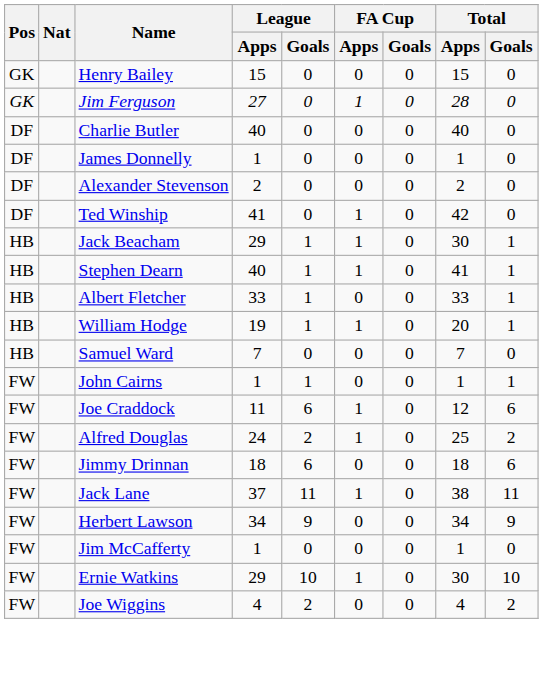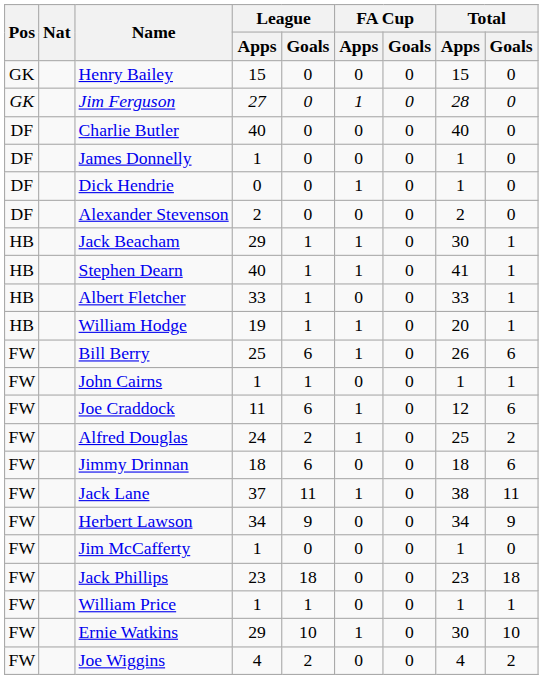+ row: DF | Dick Hendrie | 0 | 0 | 1 | 0 | 1 | 0
- row: DF | Ted Winship | 41 | 0 | 1 | 0 | 42 | 0
- row: HB | Samuel Ward | 7 | 0 | 0 | 0 | 7 | 0
+ row: FW | Bill Berry | 25 | 6 | 1 | 0 | 26 | 6
+ row: FW | Jack Phillips | 23 | 18 | 0 | 0 | 23 | 18
+ row: FW | William Price | 1 | 1 | 0 | 0 | 1 | 1
